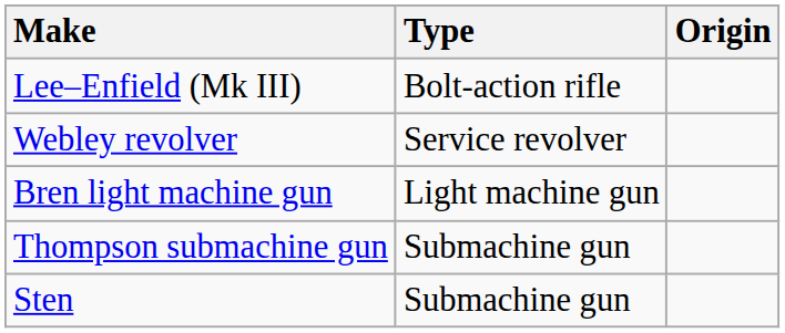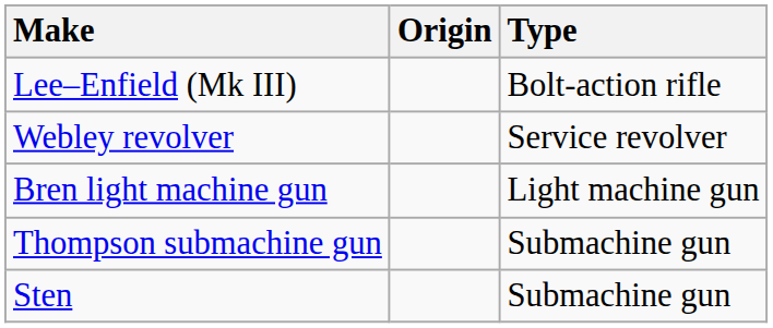columns swapped: Origin <-> Type
